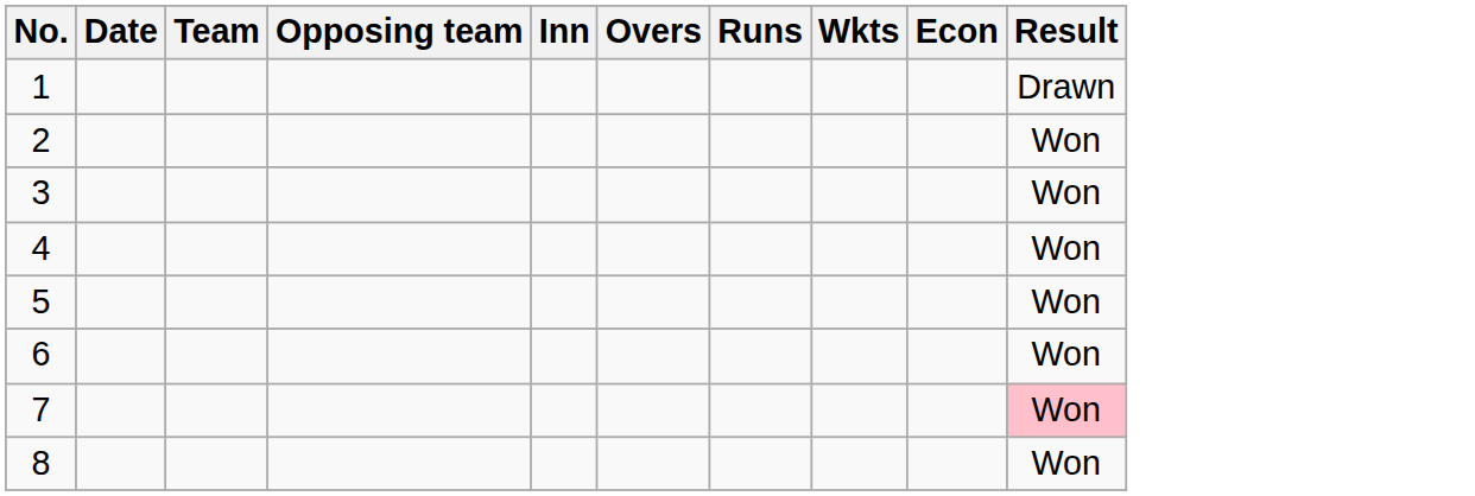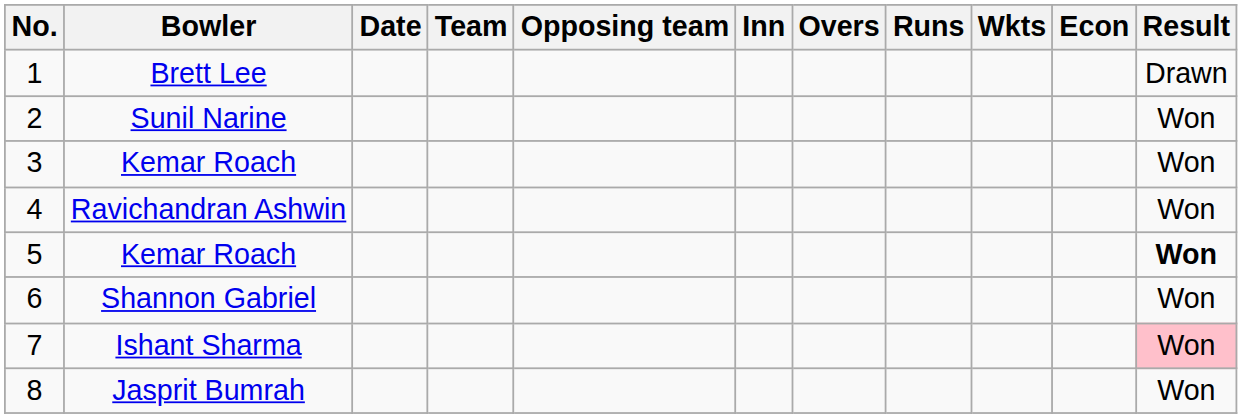+ column: Bowler | Brett Lee | Sunil Narine | Kemar Roach | Ravichandran Ashwin | Kemar Roach | Shannon Gabriel | Ishant Sharma | Jasprit Bumrah
5 | Result: normal -> bold
